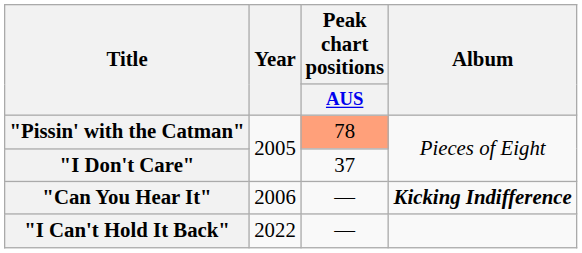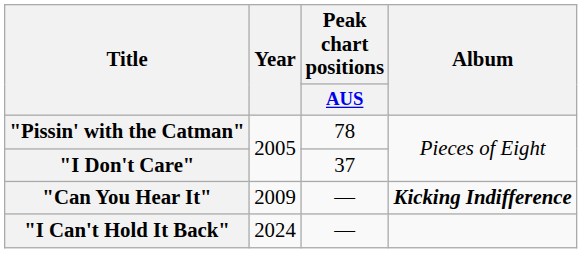"Pissin' with the Catman" | Peak chart positions / AUS: lightsalmon background -> no background
"Can You Hear It" | Year: 2006 -> 2009
"I Can't Hold It Back" | Year: 2022 -> 2024
